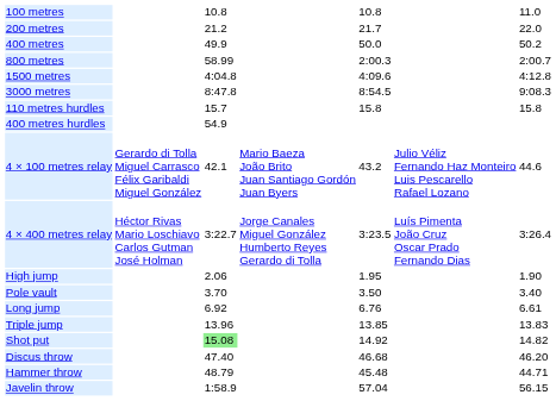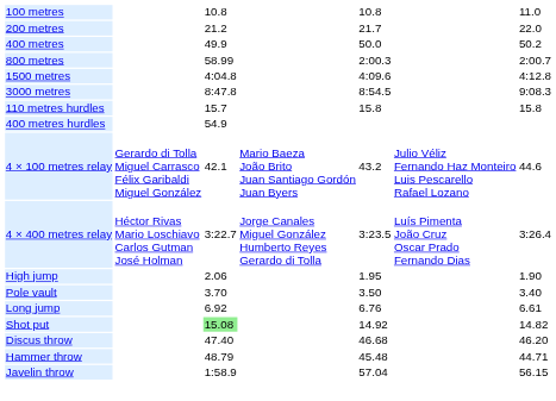- row: Triple jump | 13.96 | 13.85 | 13.83
